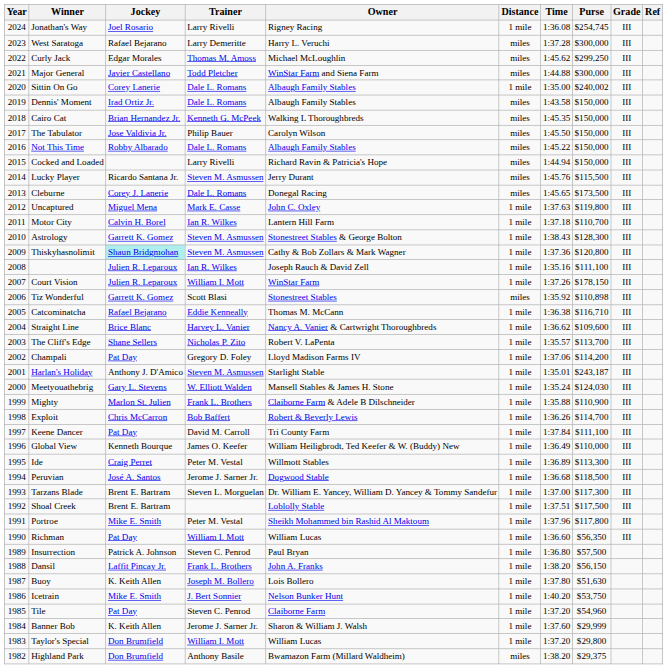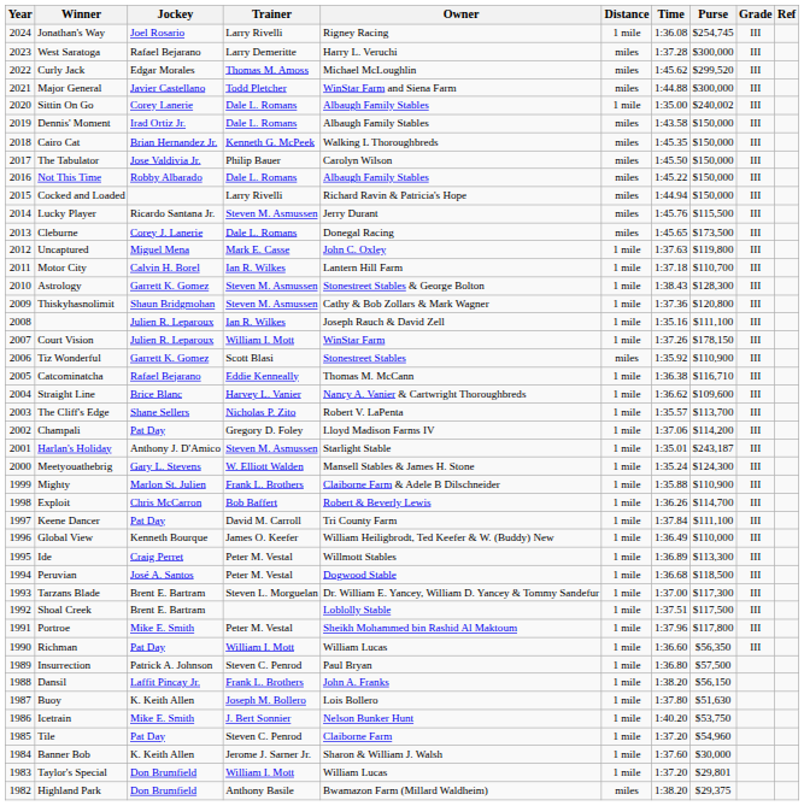Curly Jack | Purse: $299,250 -> $299,520
Thiskyhasnolimit | Jockey: paleturquoise background -> no background
Tiz Wonderful | Purse: $110,898 -> $110,900
Meetyouathebrig | Purse: $124,030 -> $124,300
Peruvian | Trainer: Jerome J. Sarner Jr. -> Peter M. Vestal
Banner Bob | Purse: $29,999 -> $30,000
Taylor's Special | Purse: $29,800 -> $29,801
